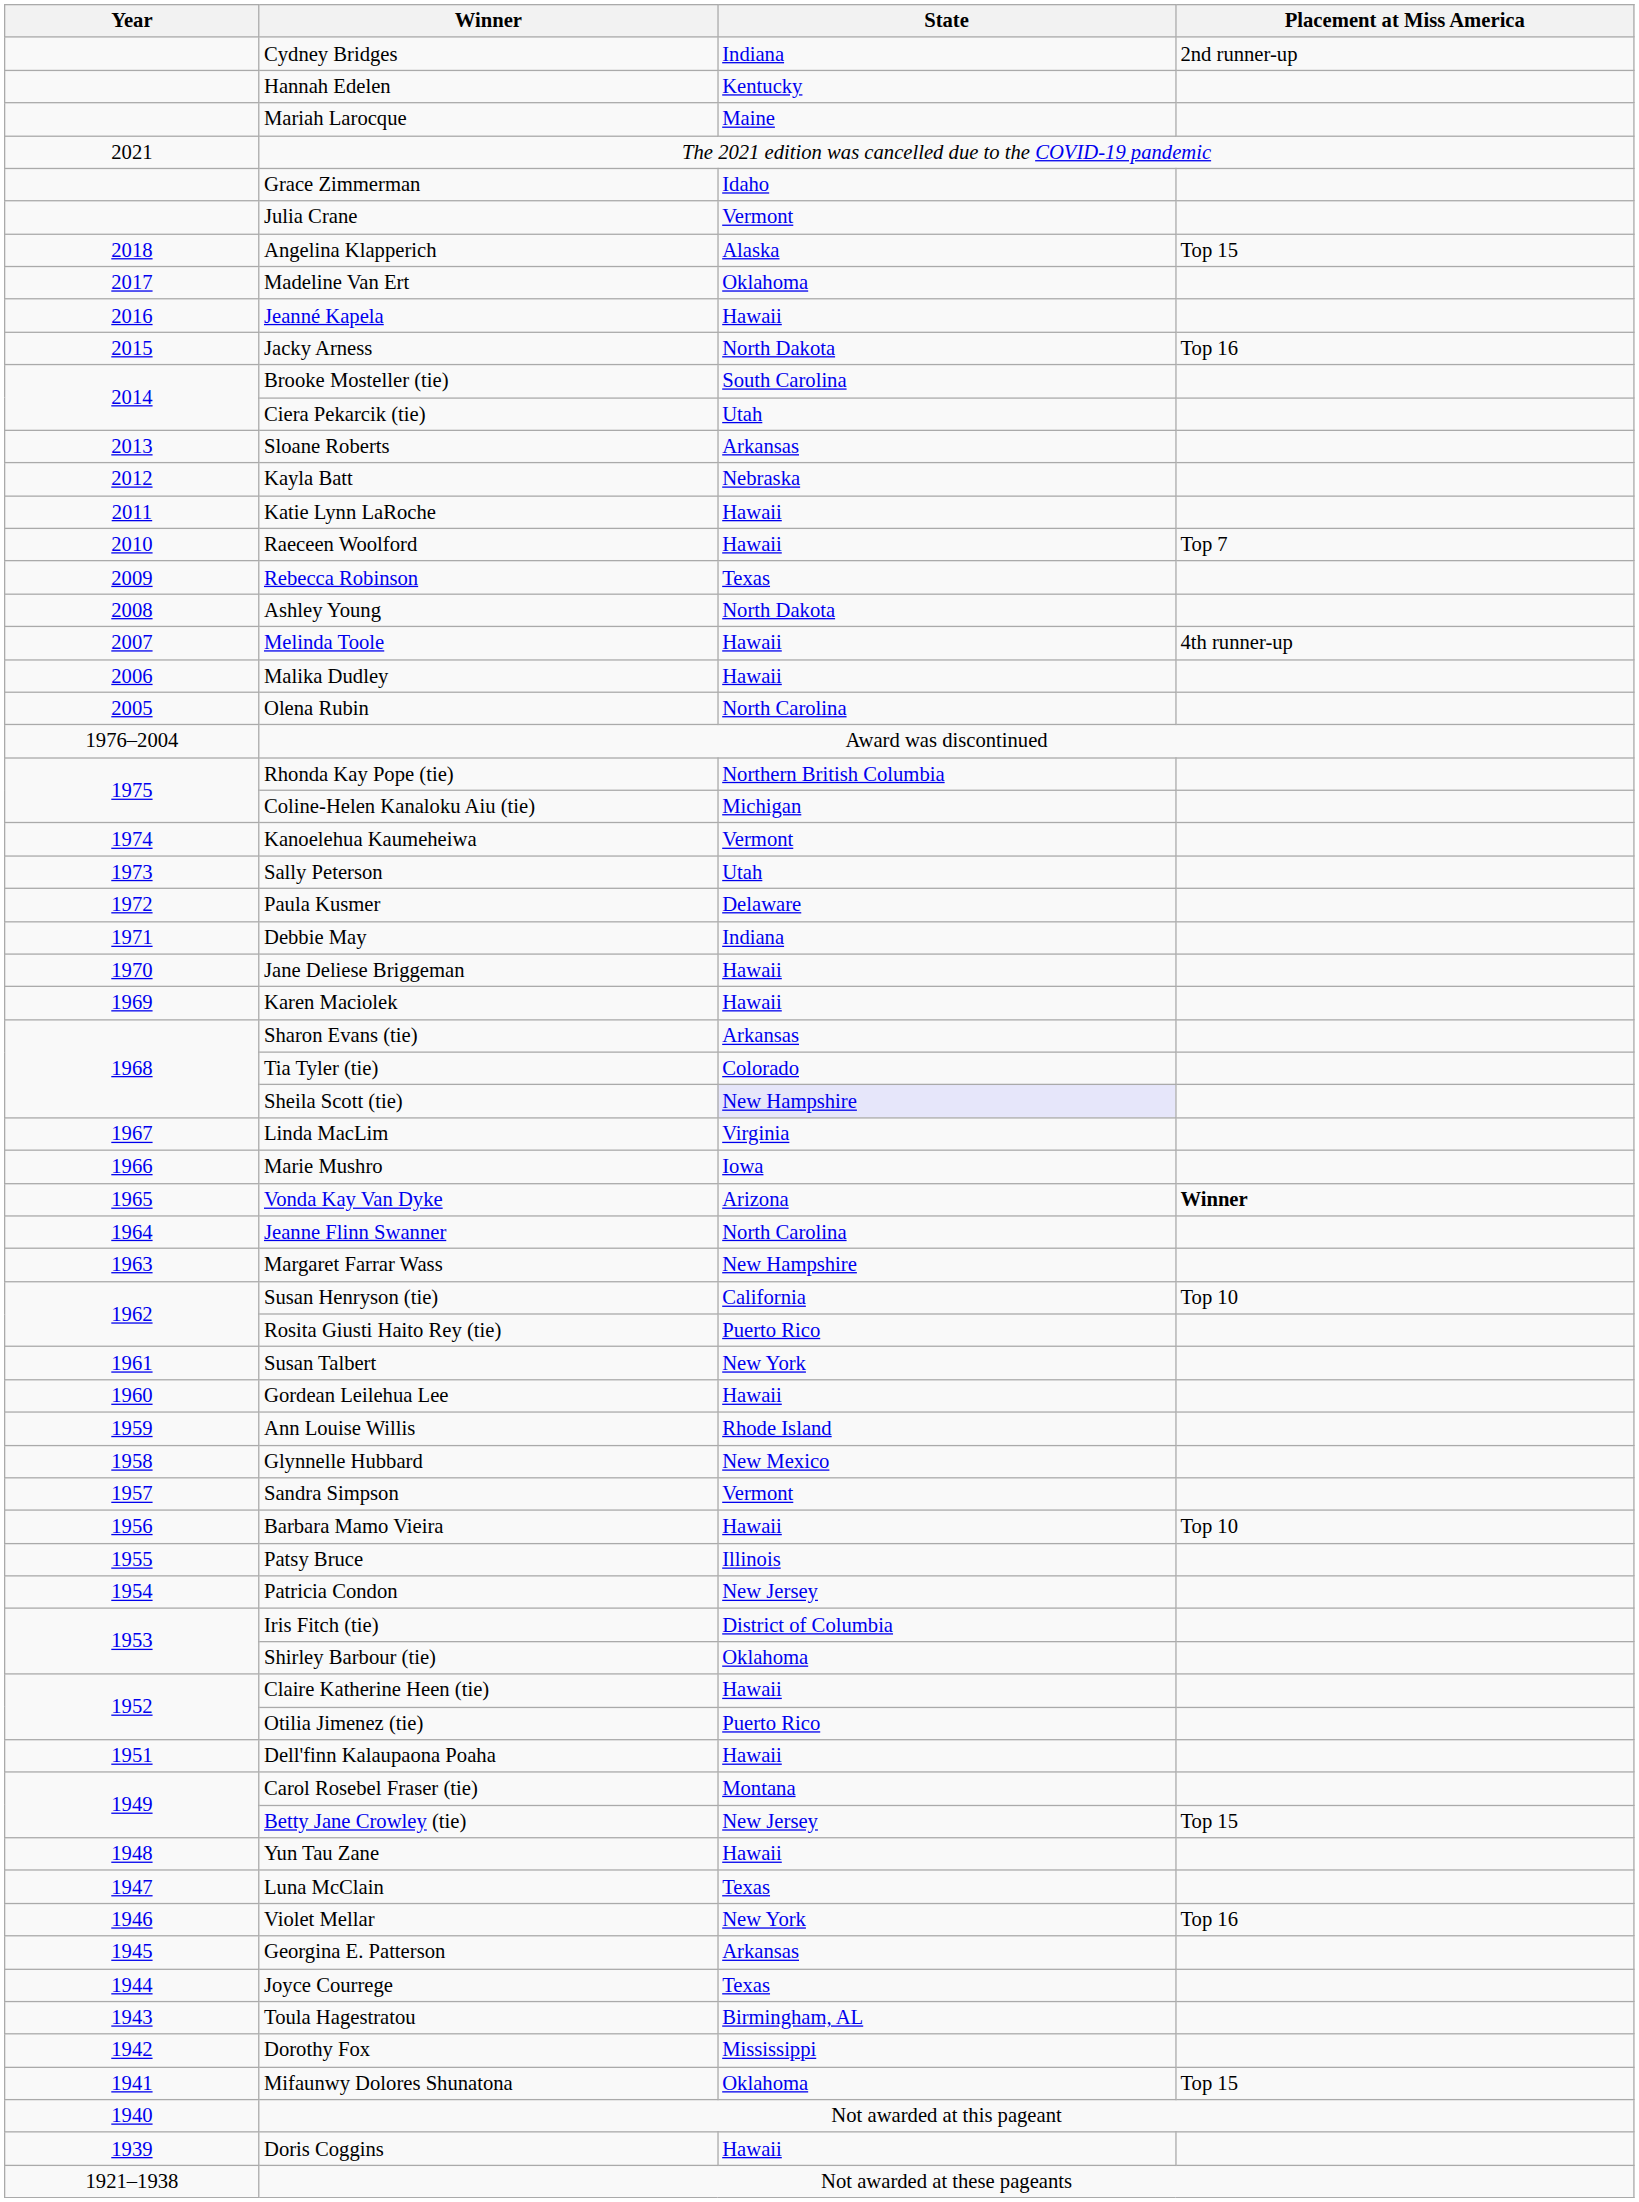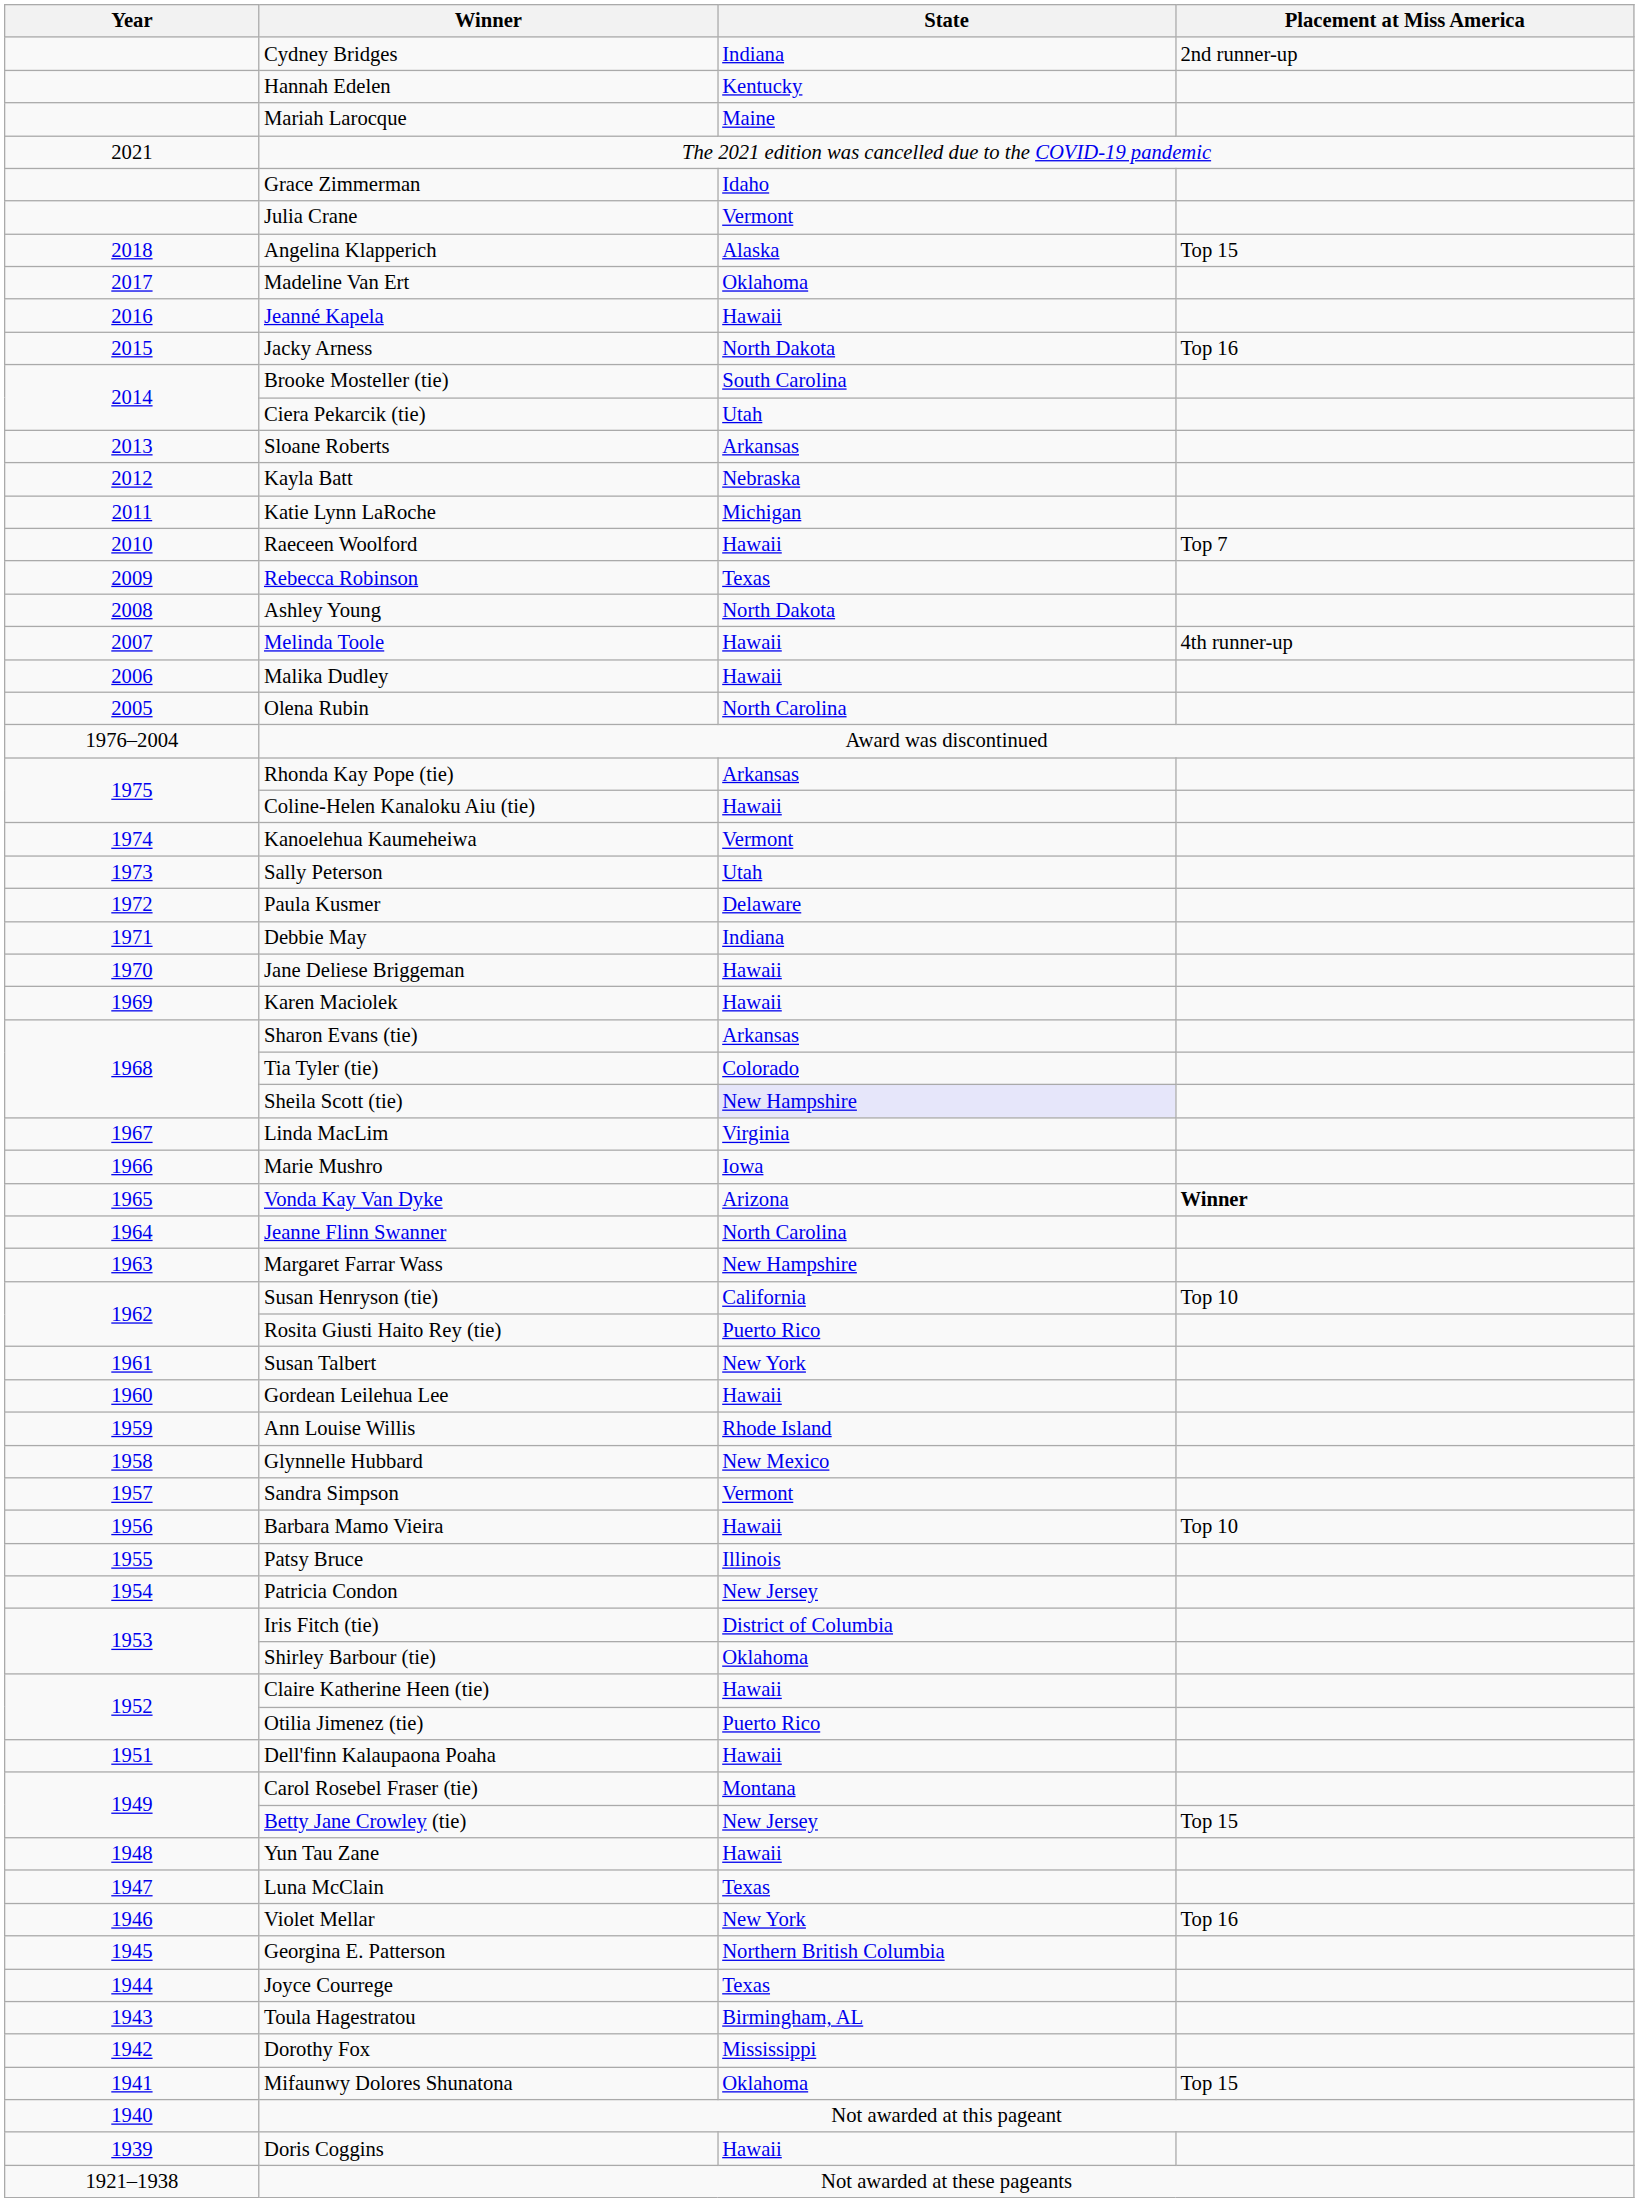Katie Lynn LaRoche | State: Hawaii -> Michigan
Rhonda Kay Pope (tie) | State: Northern British Columbia -> Arkansas
Coline-Helen Kanaloku Aiu (tie) | State: Michigan -> Hawaii
Georgina E. Patterson | State: Arkansas -> Northern British Columbia
